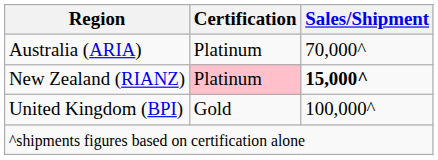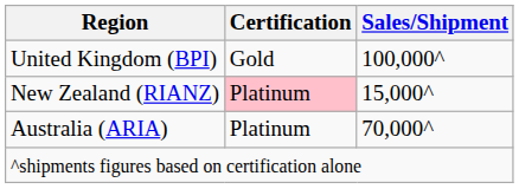rows swapped: Australia (ARIA) <-> United Kingdom (BPI)
New Zealand (RIANZ) | Sales/Shipment: bold -> normal
